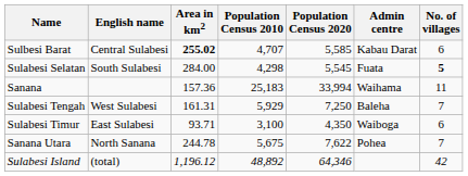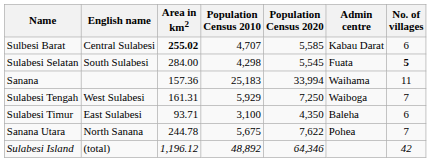Sulabesi Tengah | Admin centre: Baleha -> Waiboga
Sulabesi Timur | Admin centre: Waiboga -> Baleha
